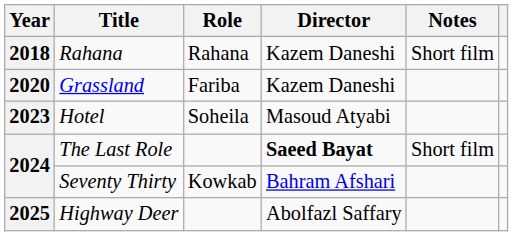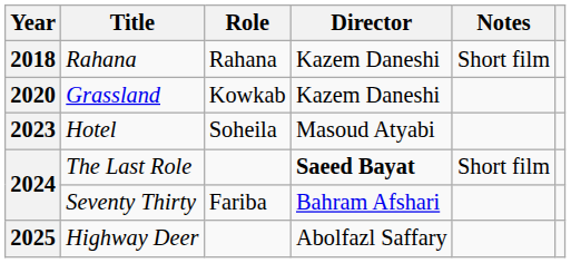Grassland | Role: Fariba -> Kowkab
Seventy Thirty | Role: Kowkab -> Fariba
